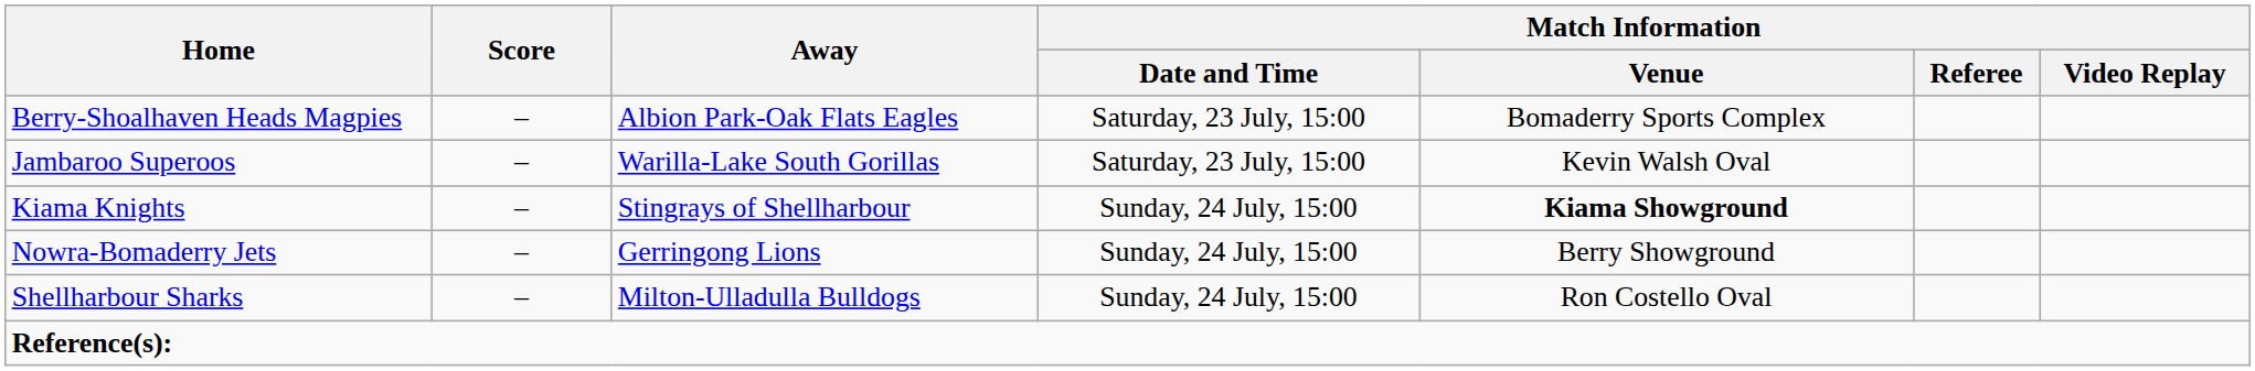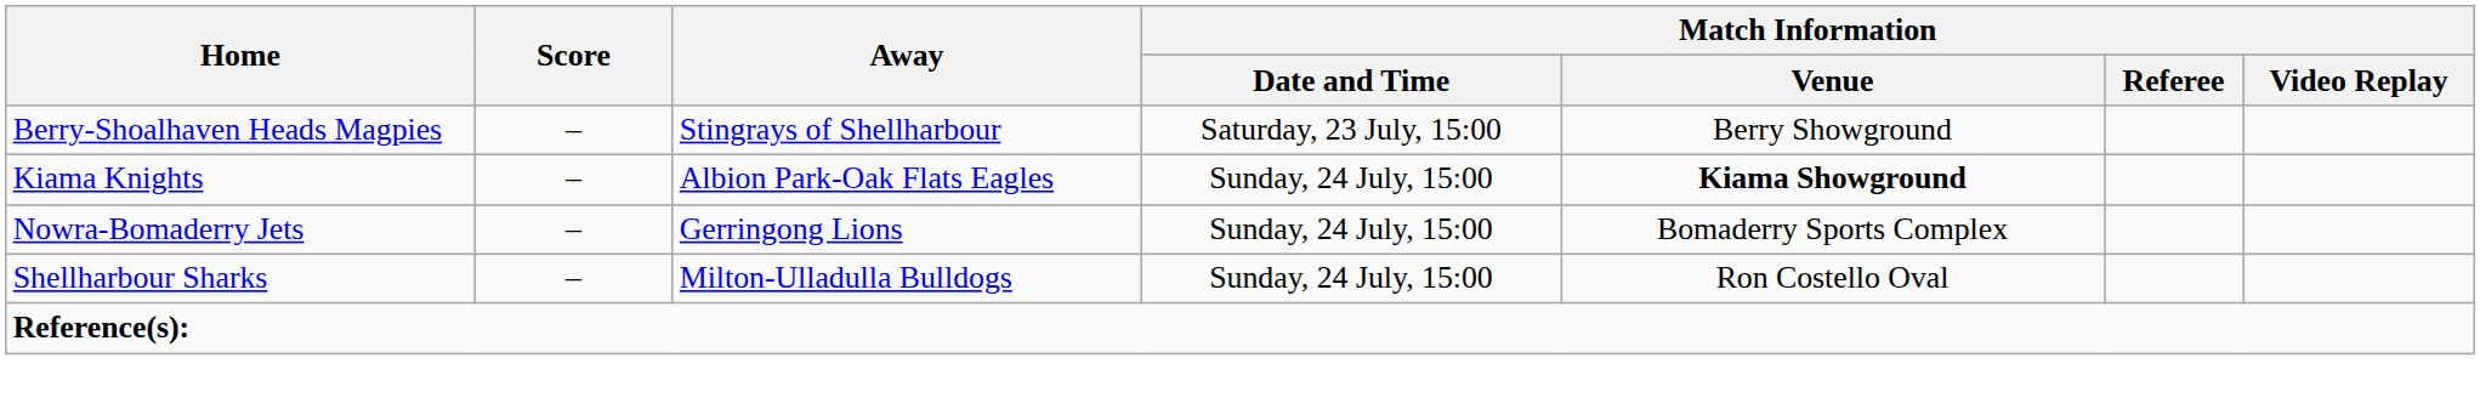Berry-Shoalhaven Heads Magpies | Away: Albion Park-Oak Flats Eagles -> Stingrays of Shellharbour
Berry-Shoalhaven Heads Magpies | Match Information / Venue: Bomaderry Sports Complex -> Berry Showground
- row: Jambaroo Superoos | – | Warilla-Lake South Gorillas | Saturday, 23 July, 15:00 | Kevin Walsh Oval
Kiama Knights | Away: Stingrays of Shellharbour -> Albion Park-Oak Flats Eagles
Nowra-Bomaderry Jets | Match Information / Venue: Berry Showground -> Bomaderry Sports Complex
